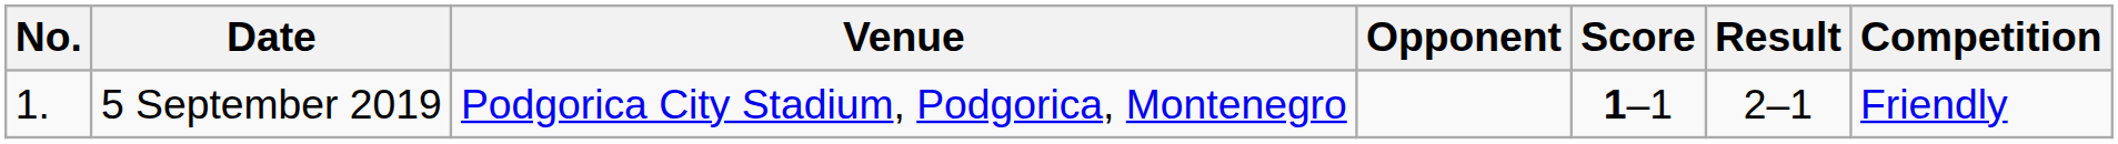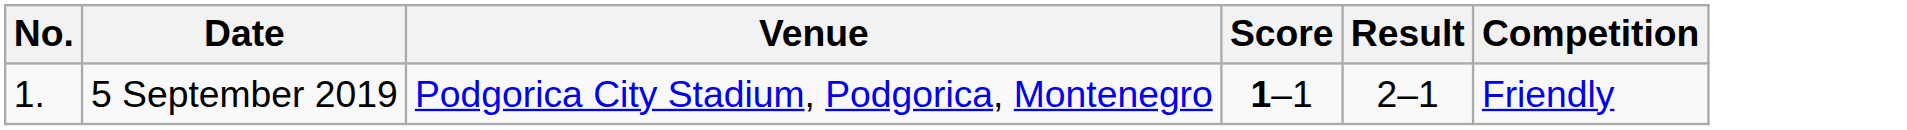- column: Opponent
